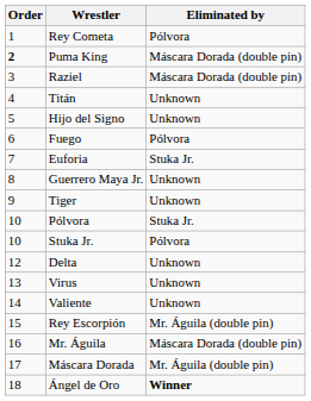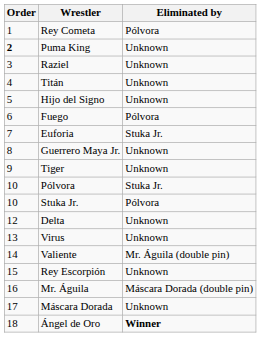Puma King | Eliminated by: Máscara Dorada (double pin) -> Unknown
Raziel | Eliminated by: Máscara Dorada (double pin) -> Unknown
Valiente | Eliminated by: Unknown -> Mr. Águila (double pin)
Rey Escorpión | Eliminated by: Mr. Águila (double pin) -> Unknown
Máscara Dorada | Eliminated by: Mr. Águila (double pin) -> Unknown
